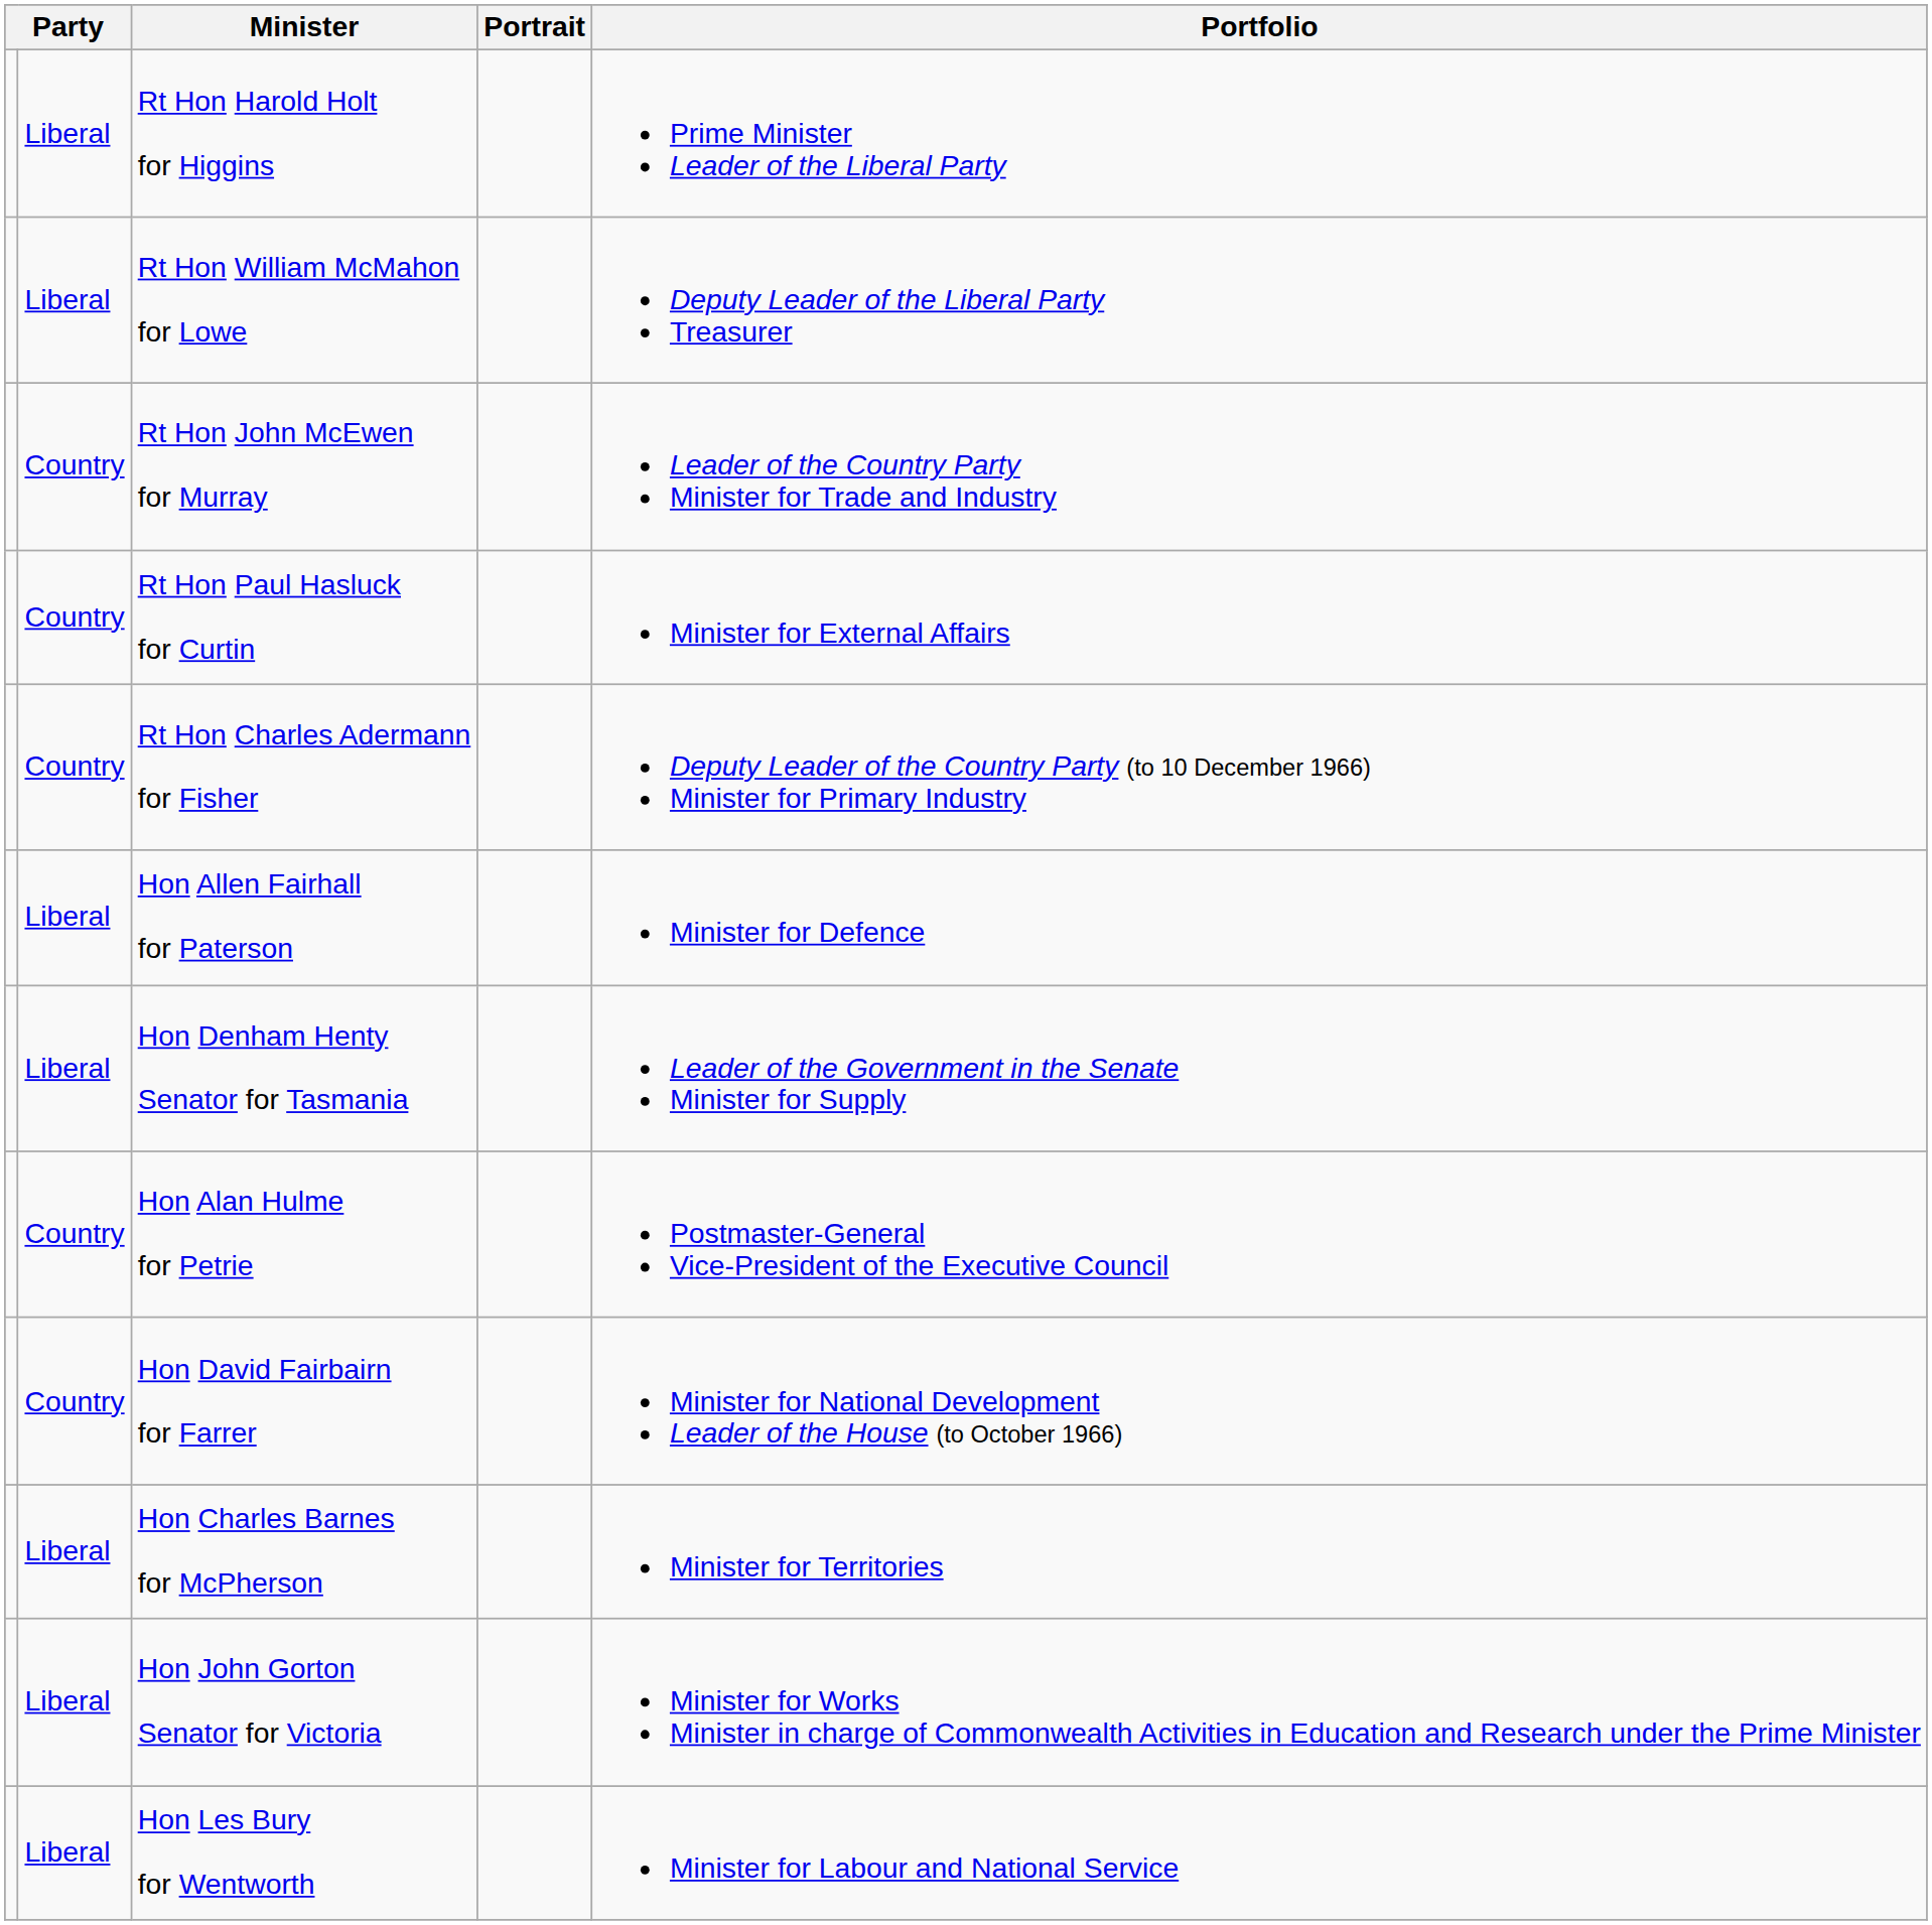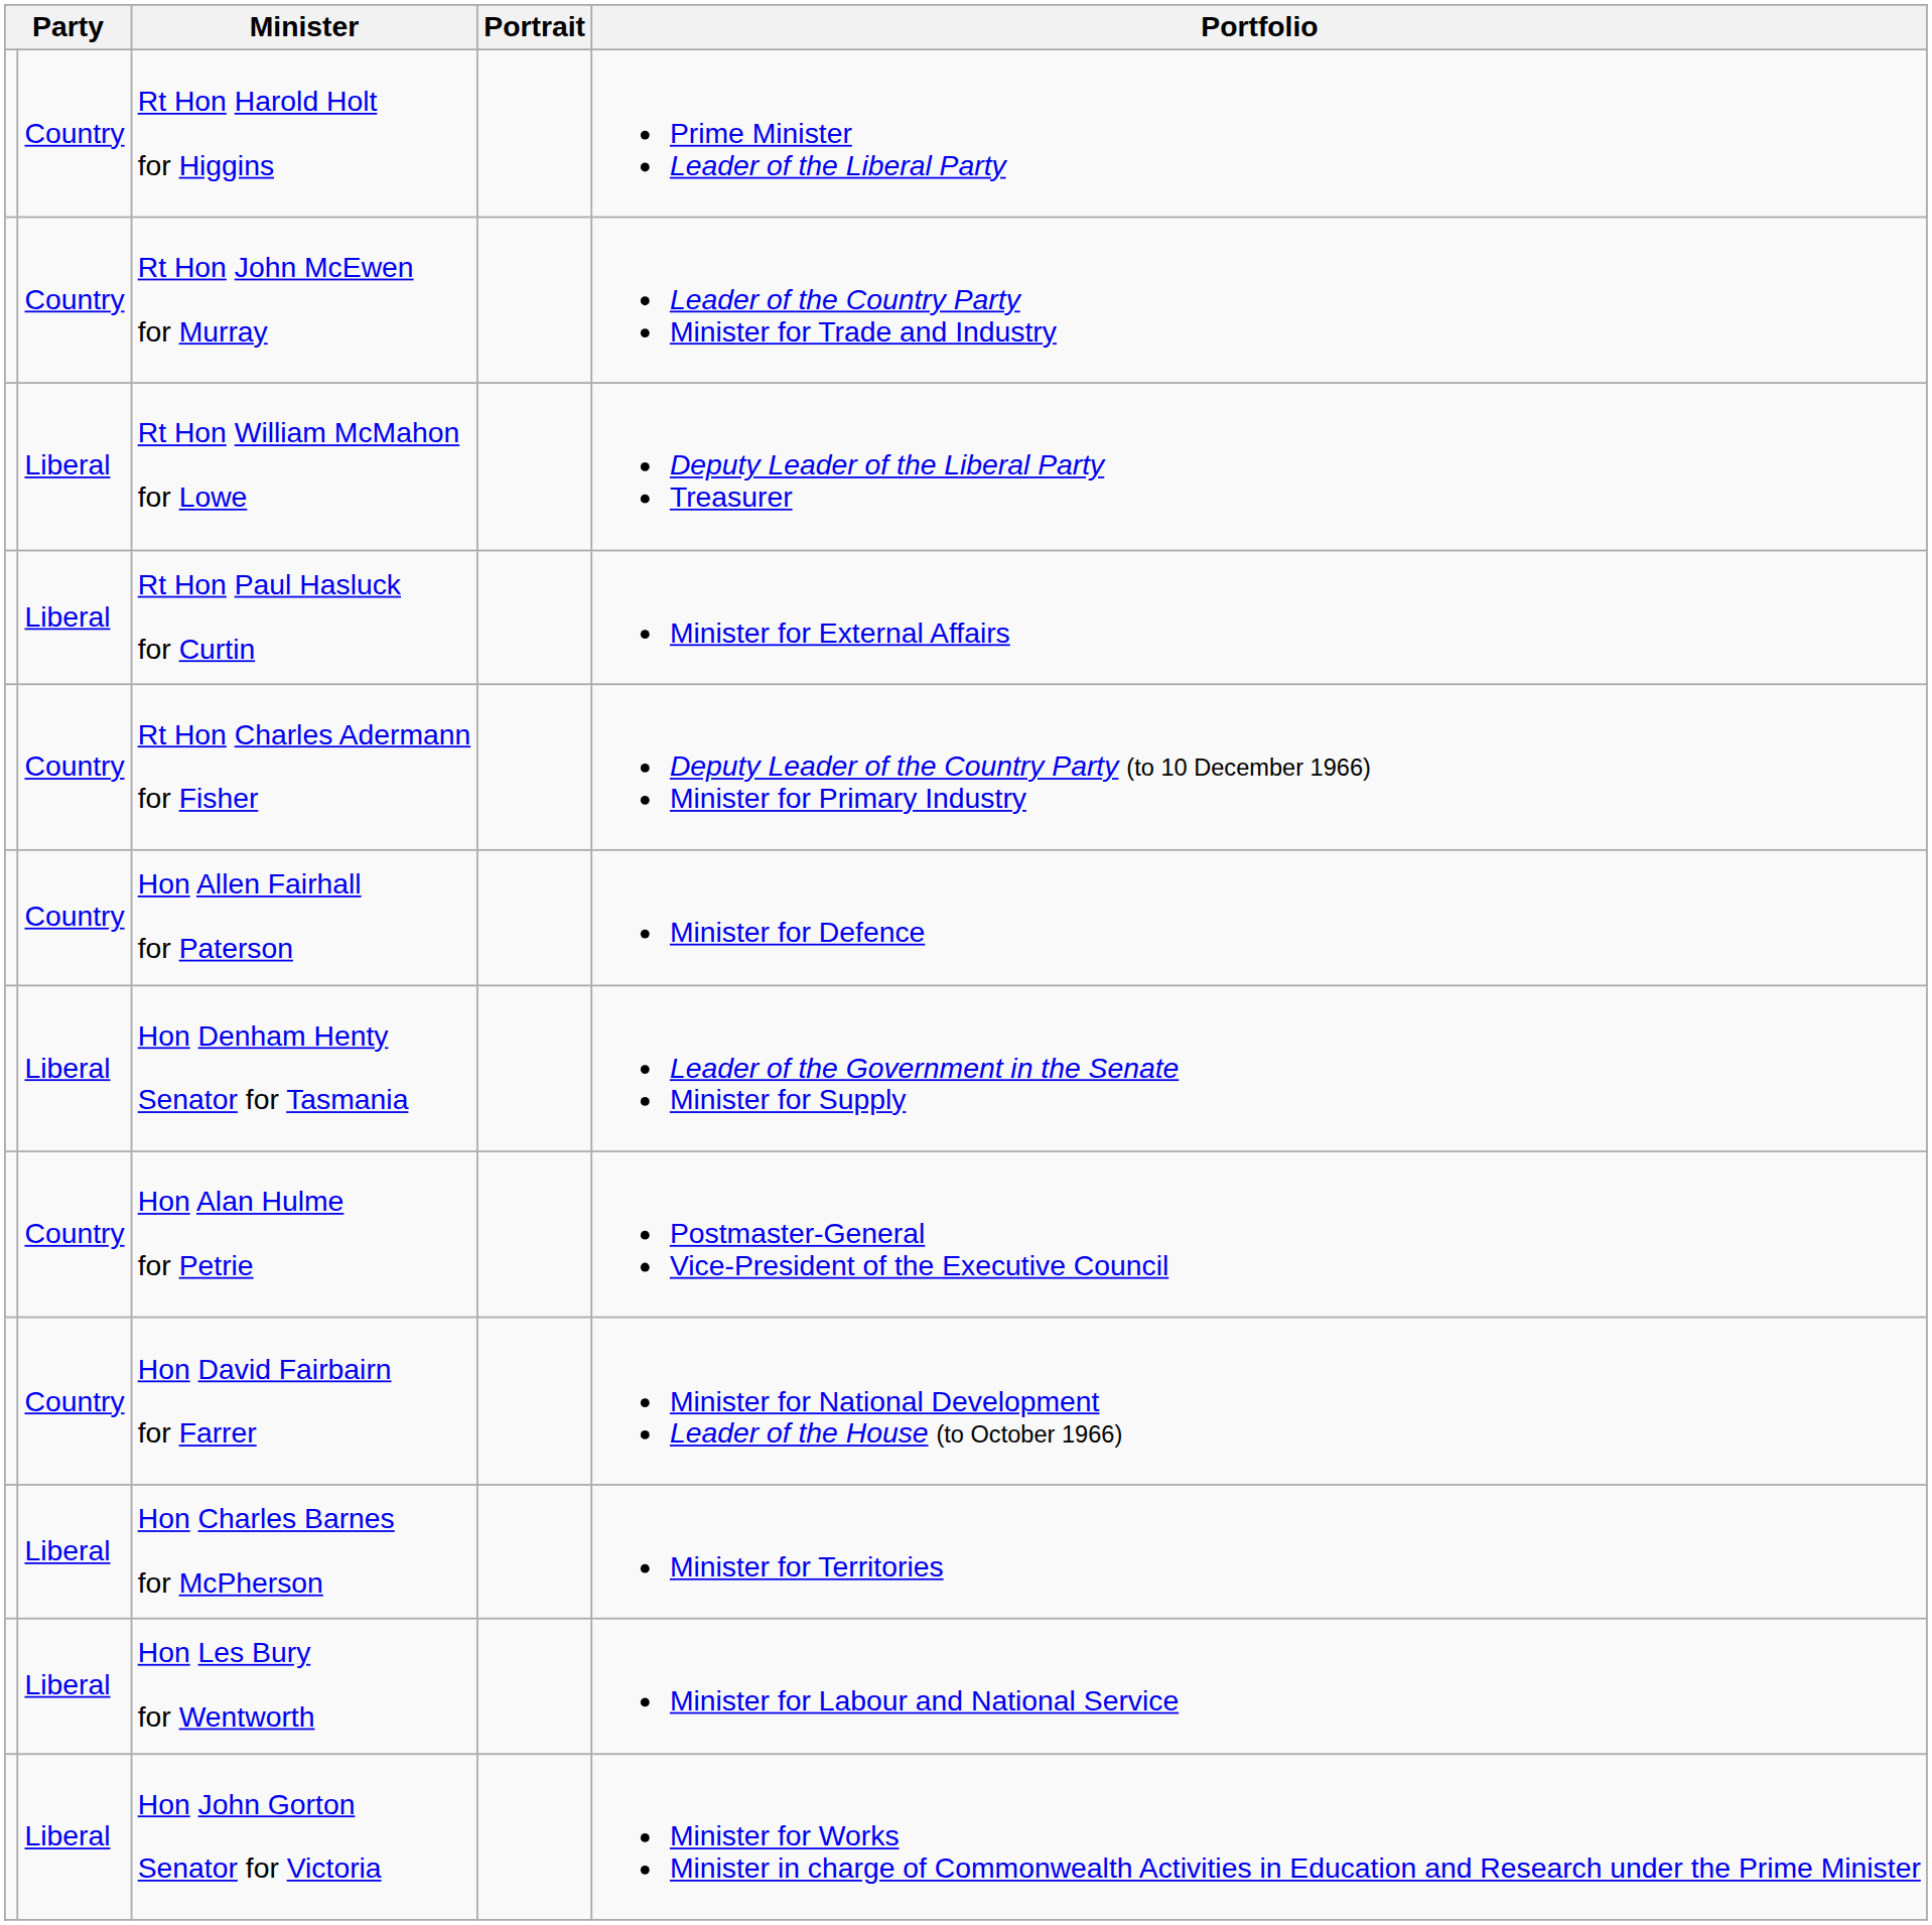Rt Hon Harold Holt for Higgins | column 2: Liberal -> Country
rows swapped: Rt Hon John McEwen for Murray <-> Rt Hon William McMahon for Lowe
Rt Hon Paul Hasluck for Curtin | column 2: Country -> Liberal
Hon Allen Fairhall for Paterson | column 2: Liberal -> Country
rows swapped: Hon John Gorton Senator for Victoria <-> Hon Les Bury for Wentworth
